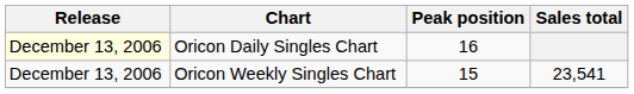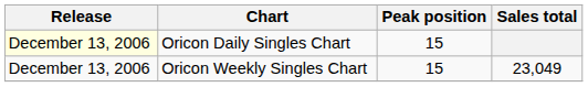Oricon Daily Singles Chart | Peak position: 16 -> 15
Oricon Weekly Singles Chart | Sales total: 23,541 -> 23,049
